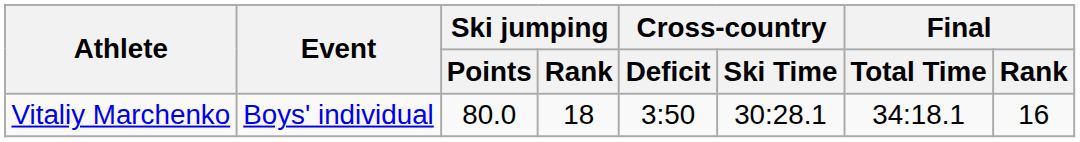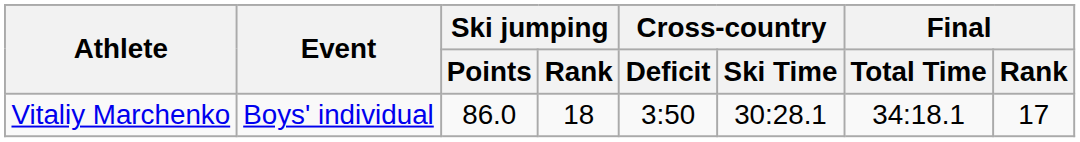Vitaliy Marchenko | Ski jumping / Points: 80.0 -> 86.0
Vitaliy Marchenko | Final / Rank: 16 -> 17
